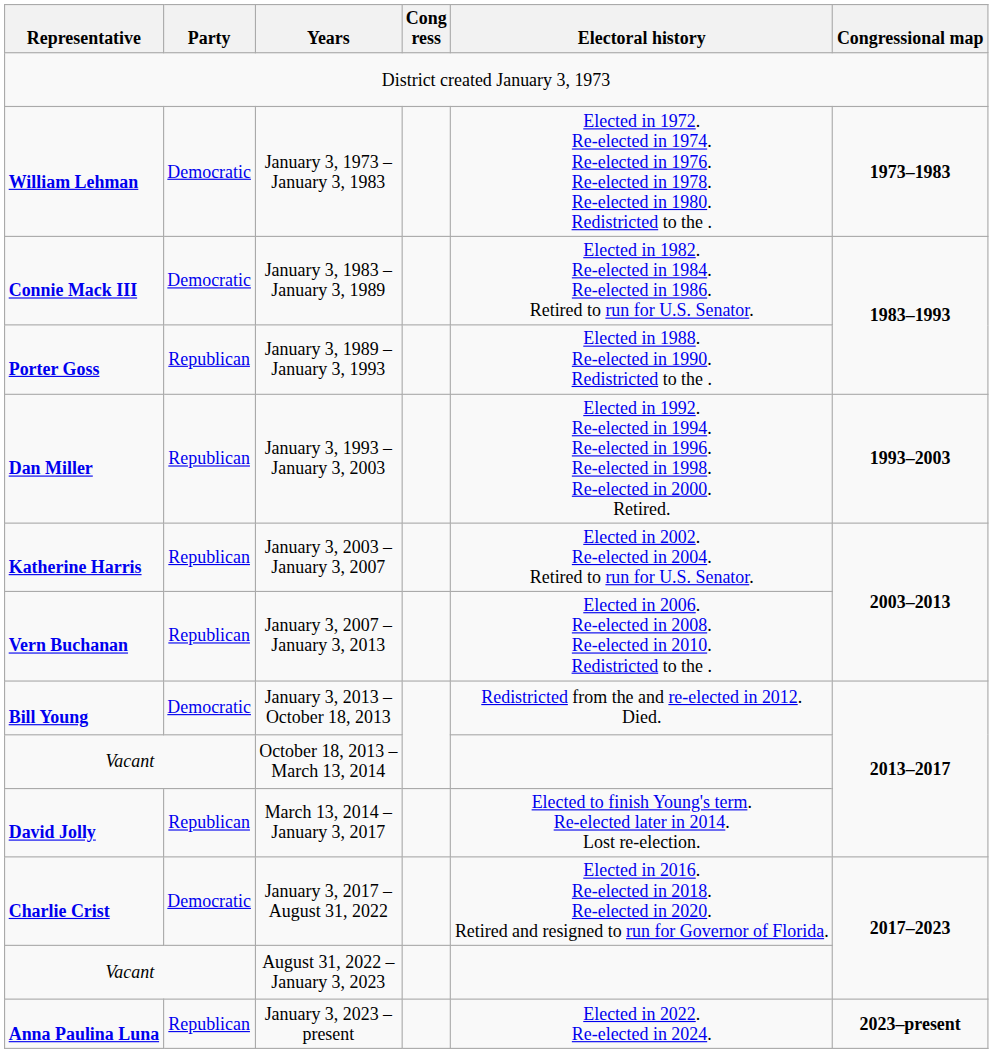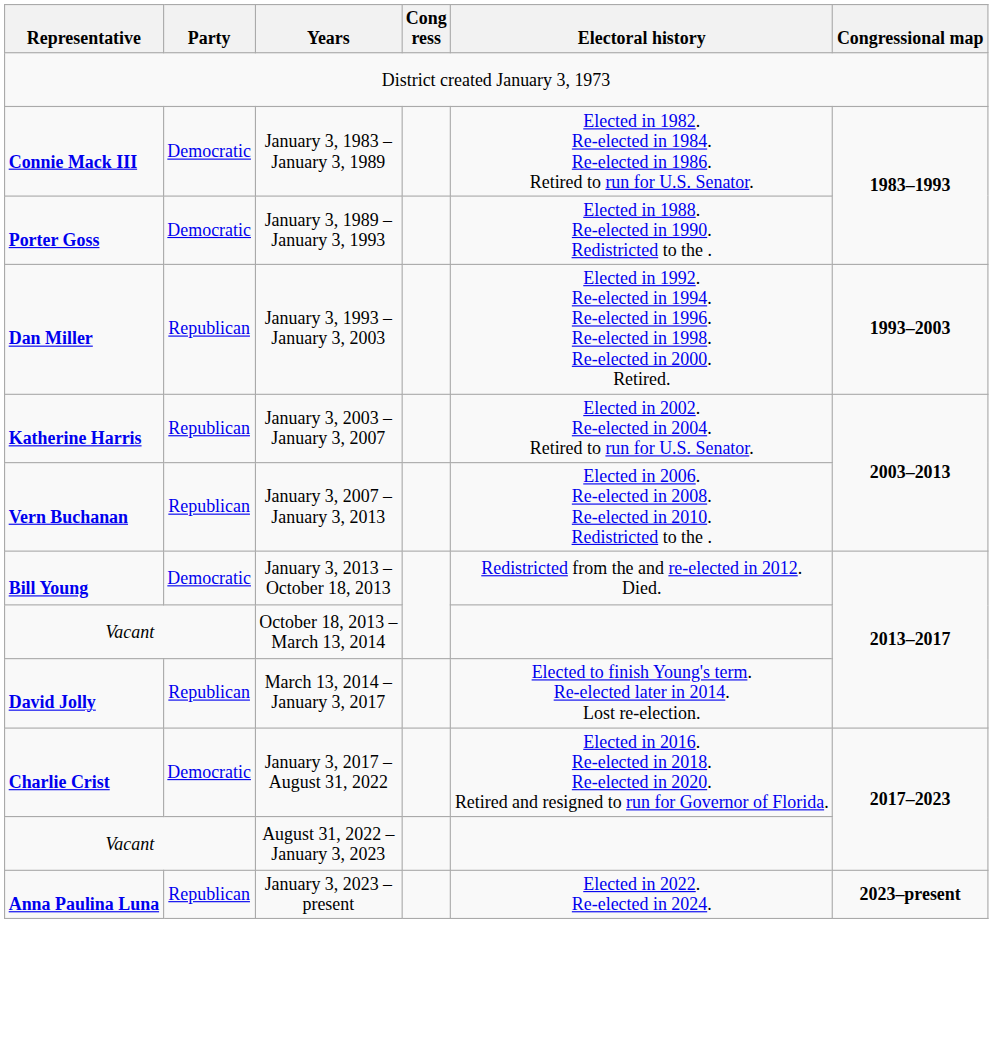- row: William Lehman | Democratic | January 3, 1973 – January 3, 1983 | Elected in 1972. Re-elected in 1974. Re-elected in 1976. Re-elected in 1978. Re-elected in 1980. Redistricted to the . | 1973–1983
January 3, 1989 – January 3, 1993 | Party: Republican -> Democratic
